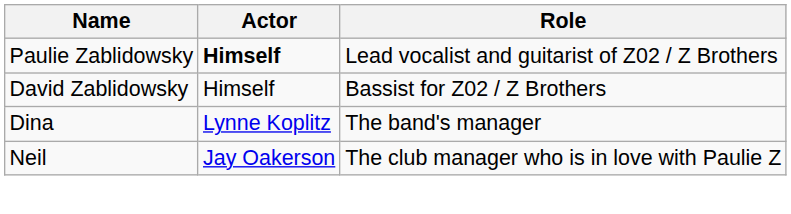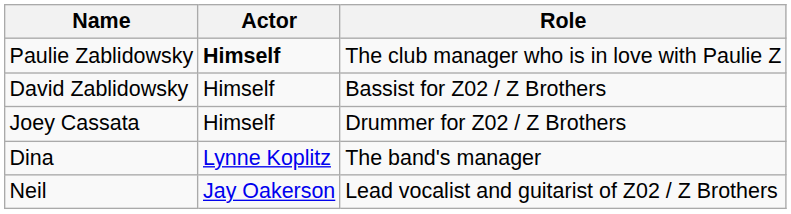Paulie Zablidowsky | Role: Lead vocalist and guitarist of Z02 / Z Brothers -> The club manager who is in love with Paulie Z
+ row: Joey Cassata | Himself | Drummer for Z02 / Z Brothers
Neil | Role: The club manager who is in love with Paulie Z -> Lead vocalist and guitarist of Z02 / Z Brothers
